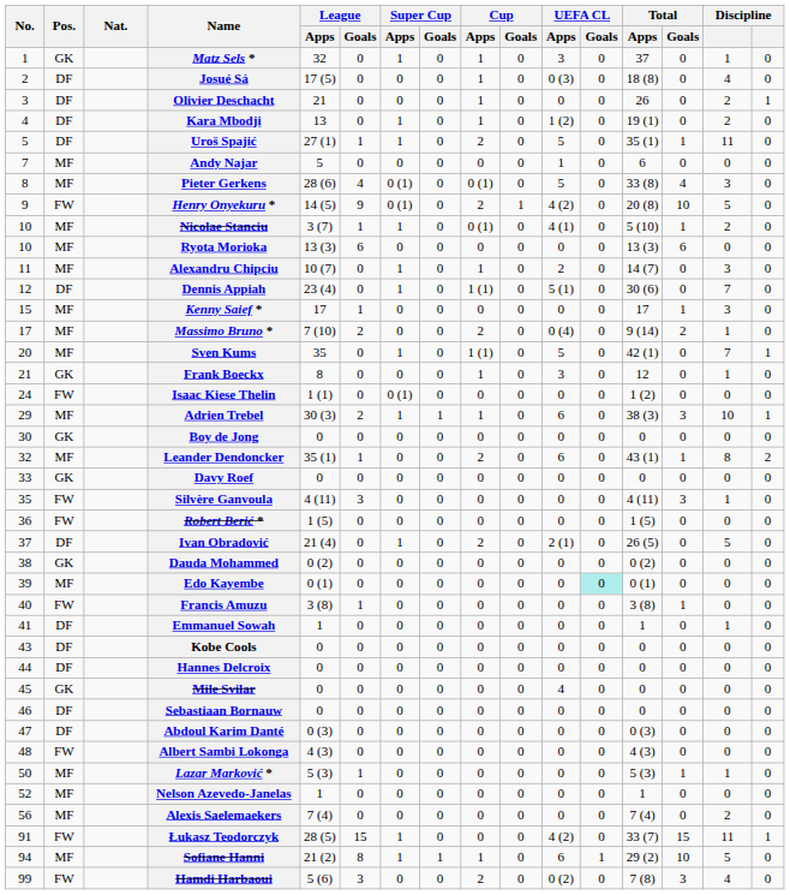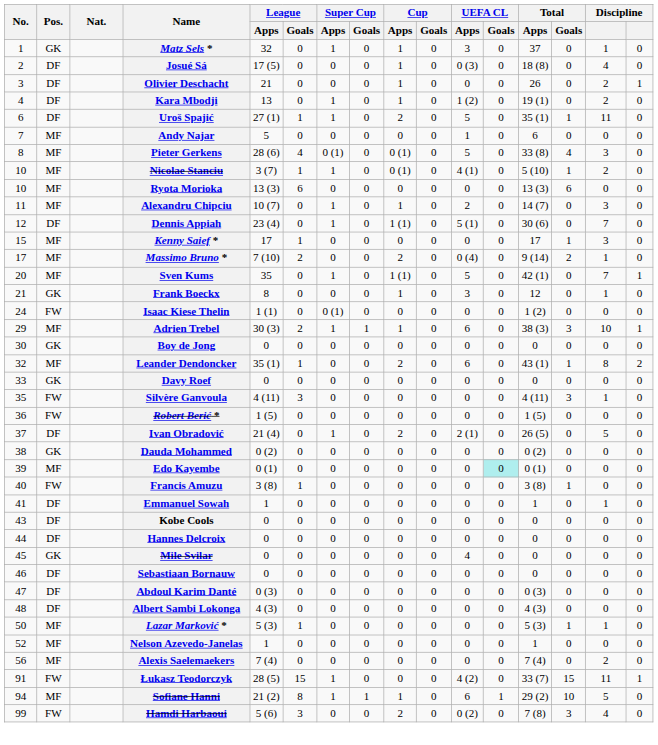Uroš Spajić | No.: 5 -> 6
- row: 9 | FW | Henry Onyekuru * | 14 (5) | 9 | 0 (1) | 0 | 2 | 1 | 4 (2) | 0 | 20 (8) | 10 | 5 | 0
Albert Sambi Lokonga | Pos.: FW -> DF
